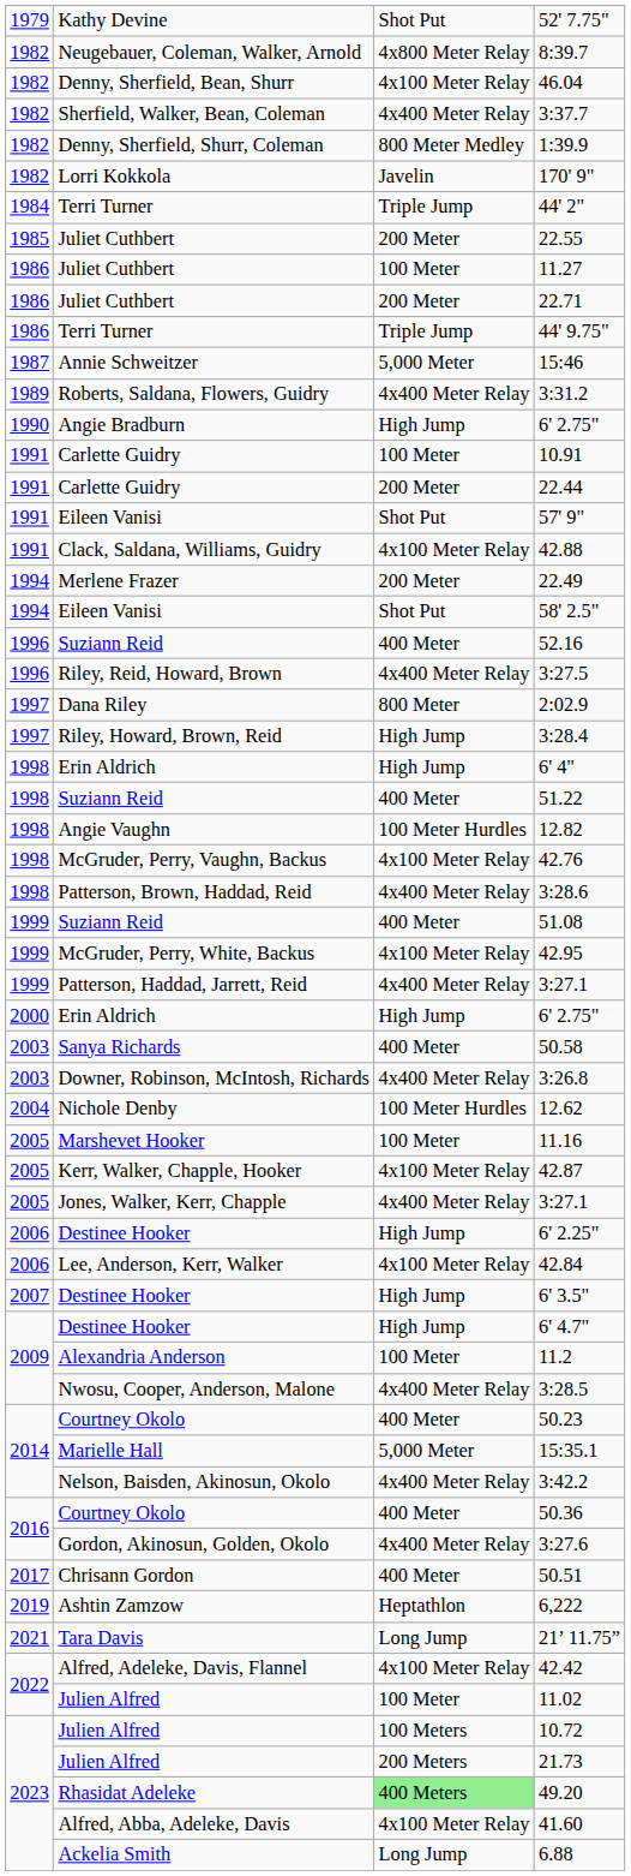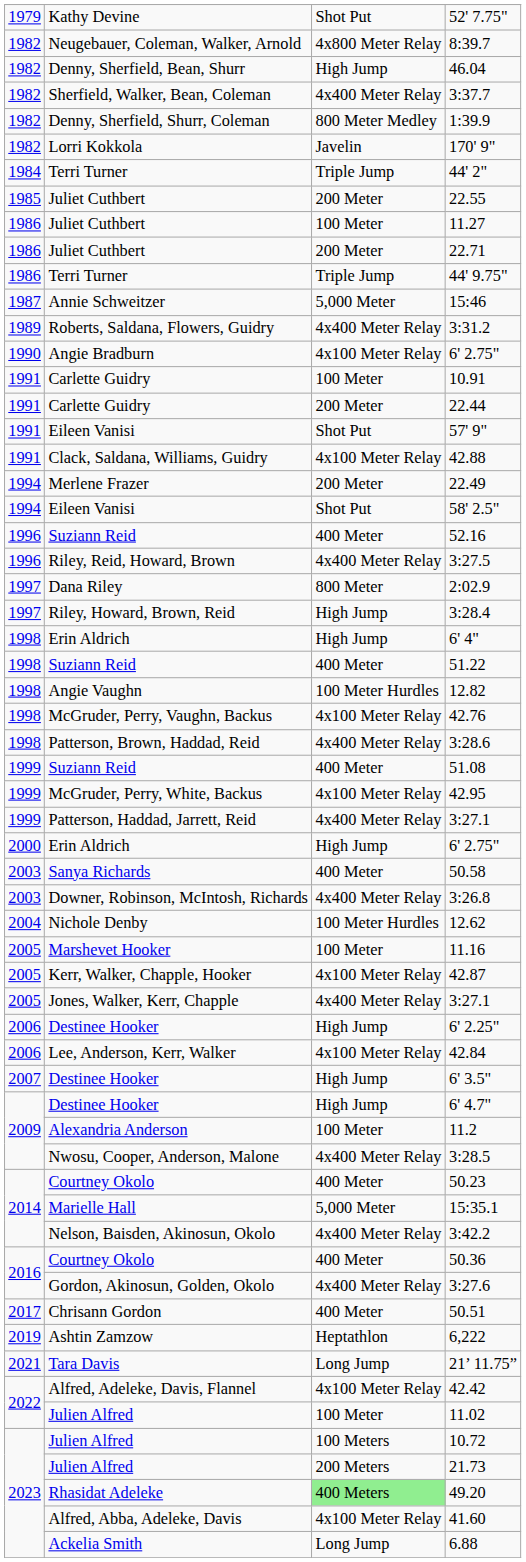46.04 | column 3: 4x100 Meter Relay -> High Jump
Angie Bradburn / 6' 2.75" | column 3: High Jump -> 4x100 Meter Relay
